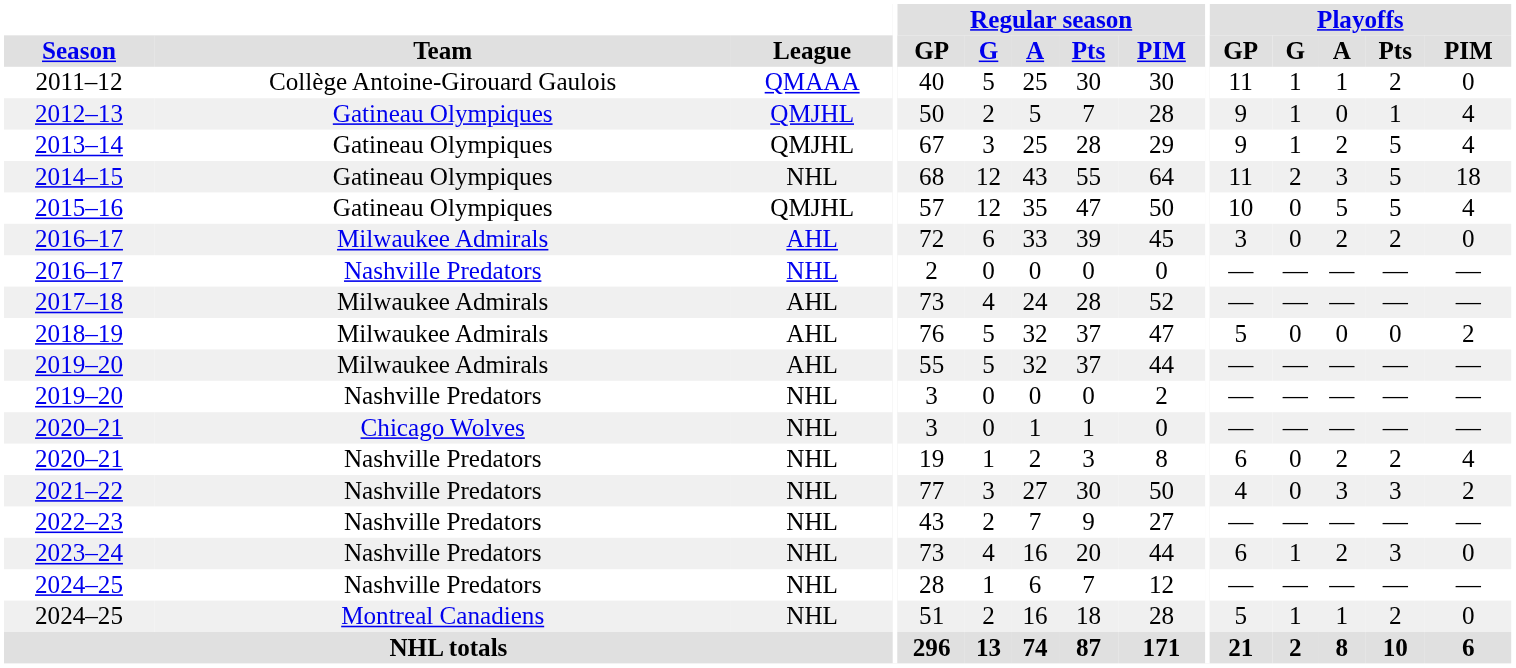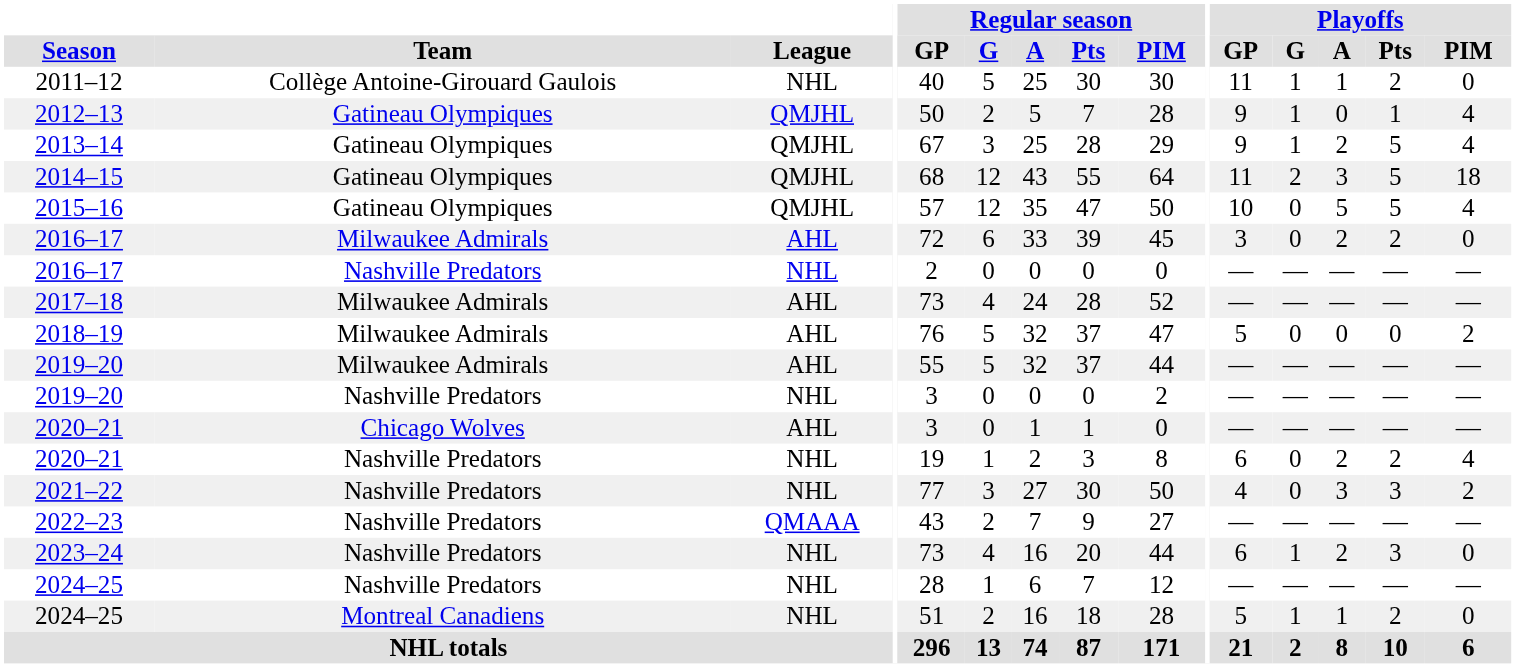2011–12 | League: QMAAA -> NHL
2014–15 | League: NHL -> QMJHL
2020–21 / Chicago Wolves | League: NHL -> AHL
2022–23 | League: NHL -> QMAAA
